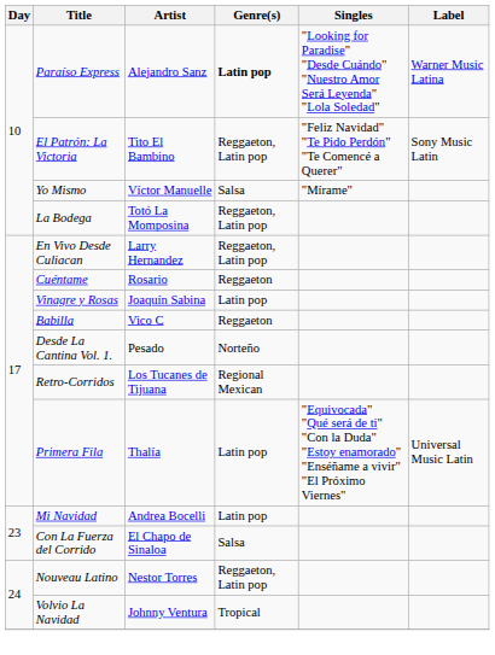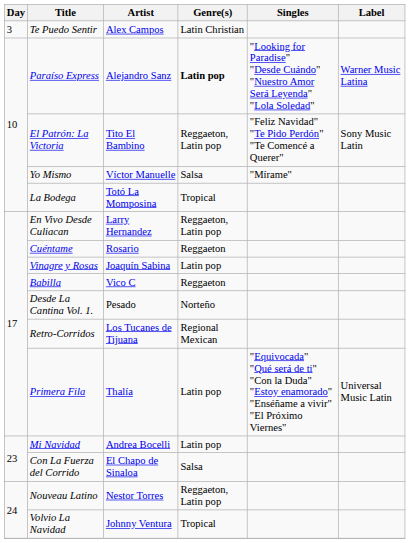+ row: 3 | Te Puedo Sentir | Alex Campos | Latin Christian
La Bodega | Genre(s): Reggaeton, Latin pop -> Tropical
